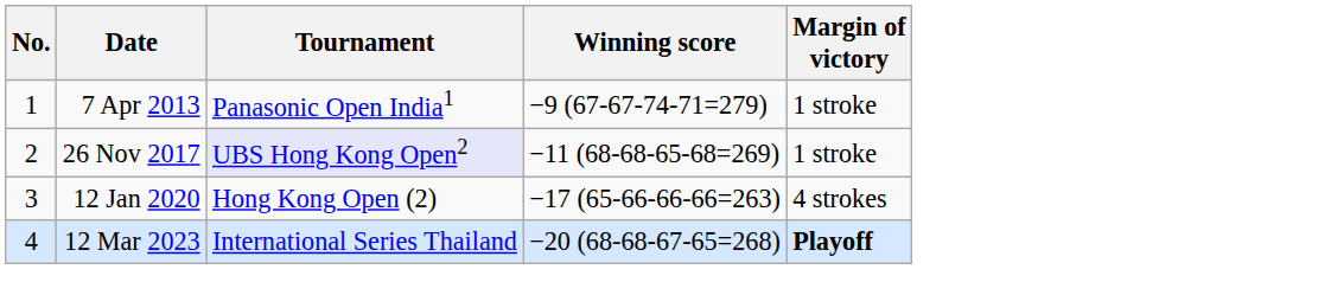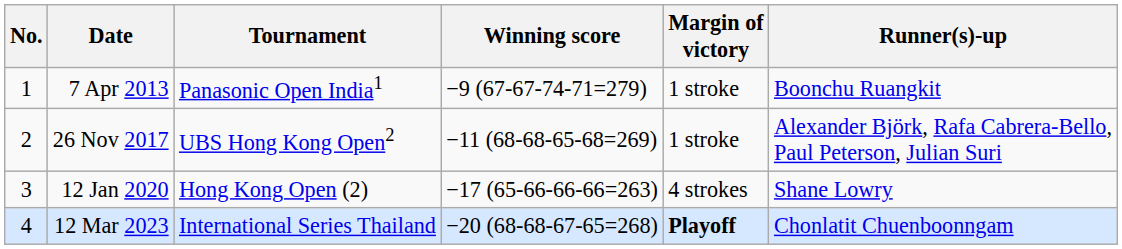+ column: Runner(s)-up | Boonchu Ruangkit | Alexander Björk, Rafa Cabrera-Bello, Paul Peterson, Julian Suri | Shane Lowry | Chonlatit Chuenboonngam
26 Nov 2017 | Tournament: lavender background -> no background
